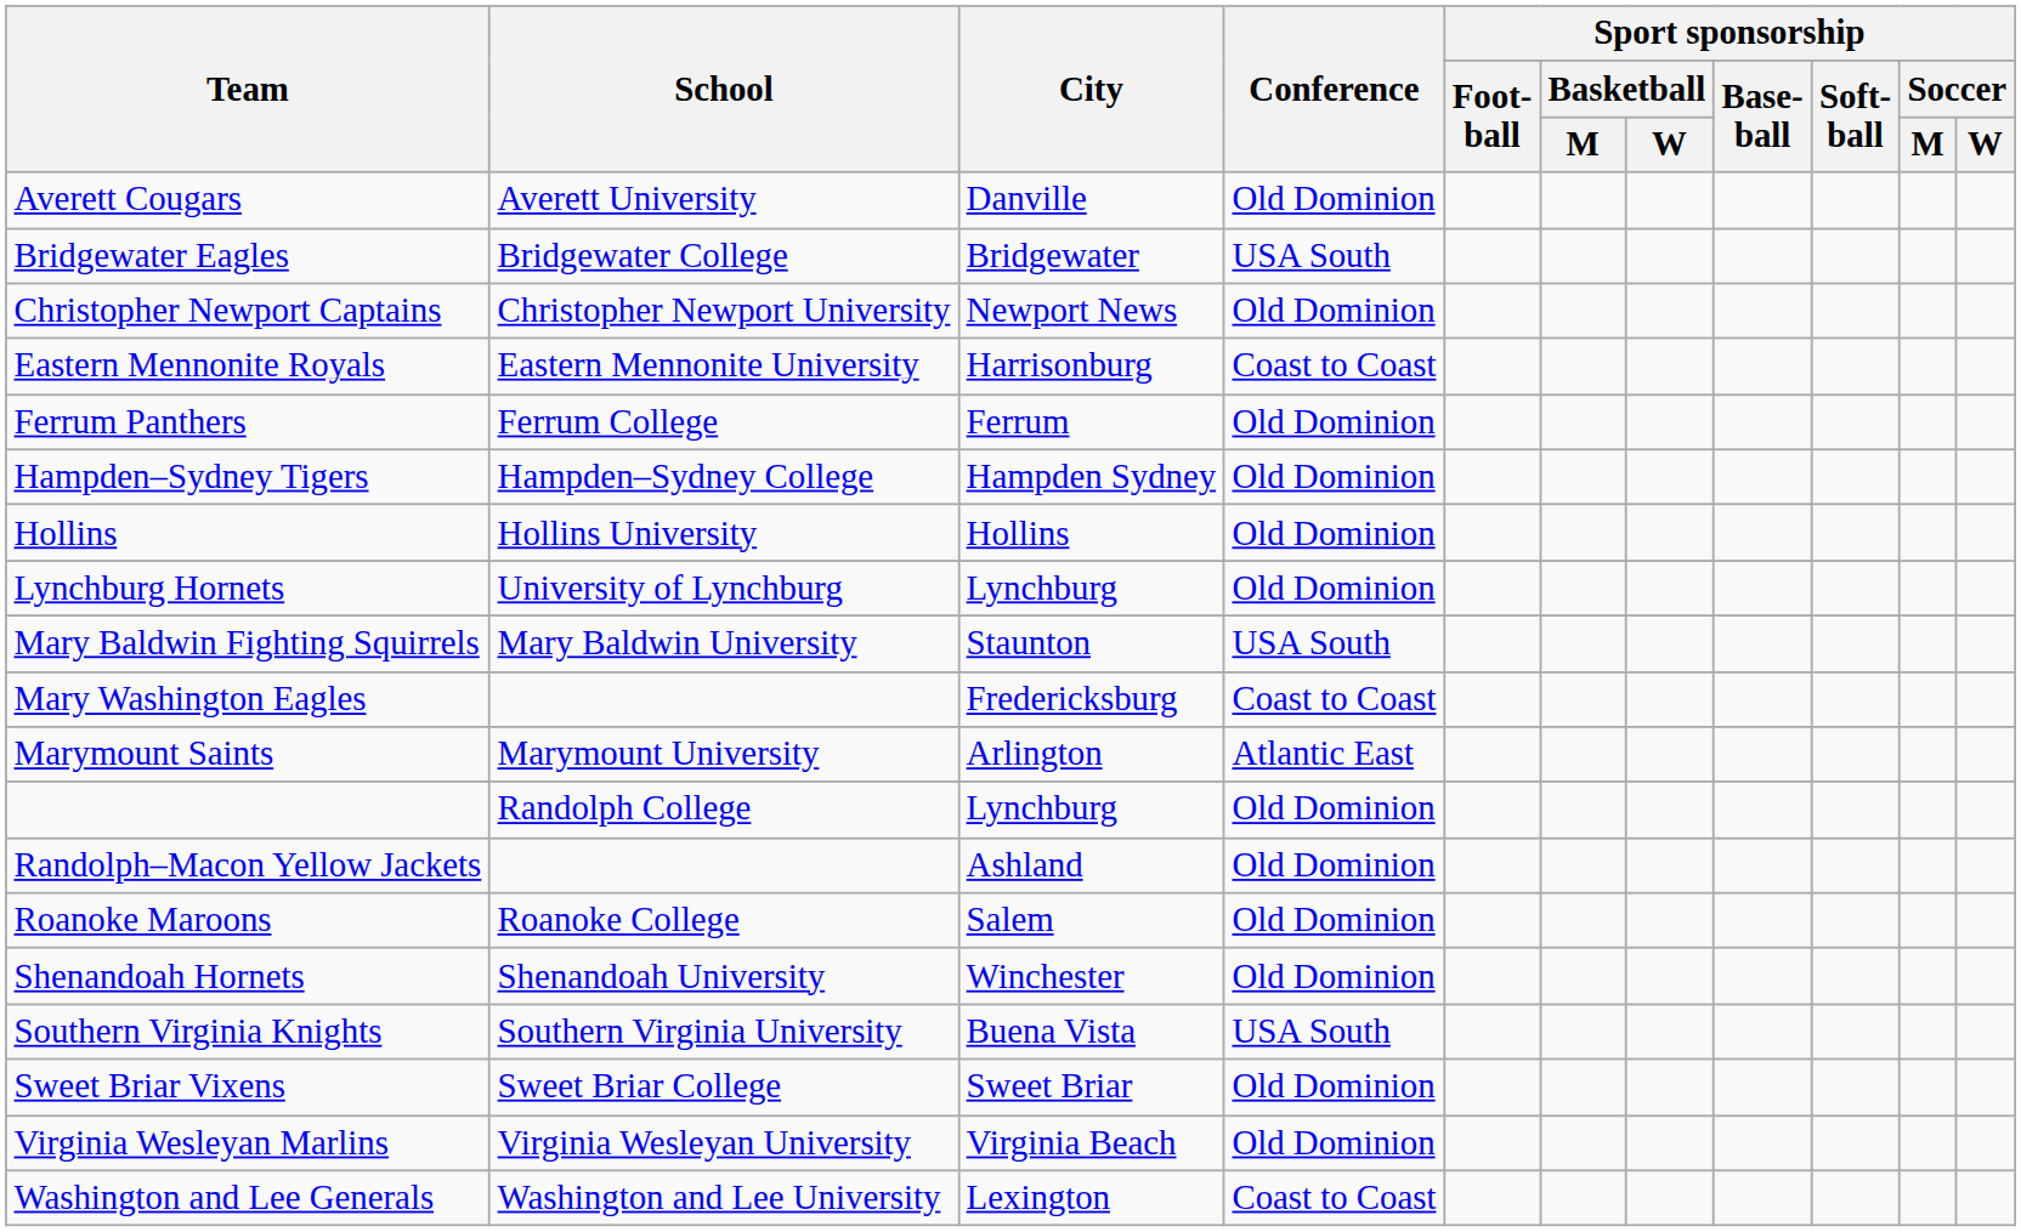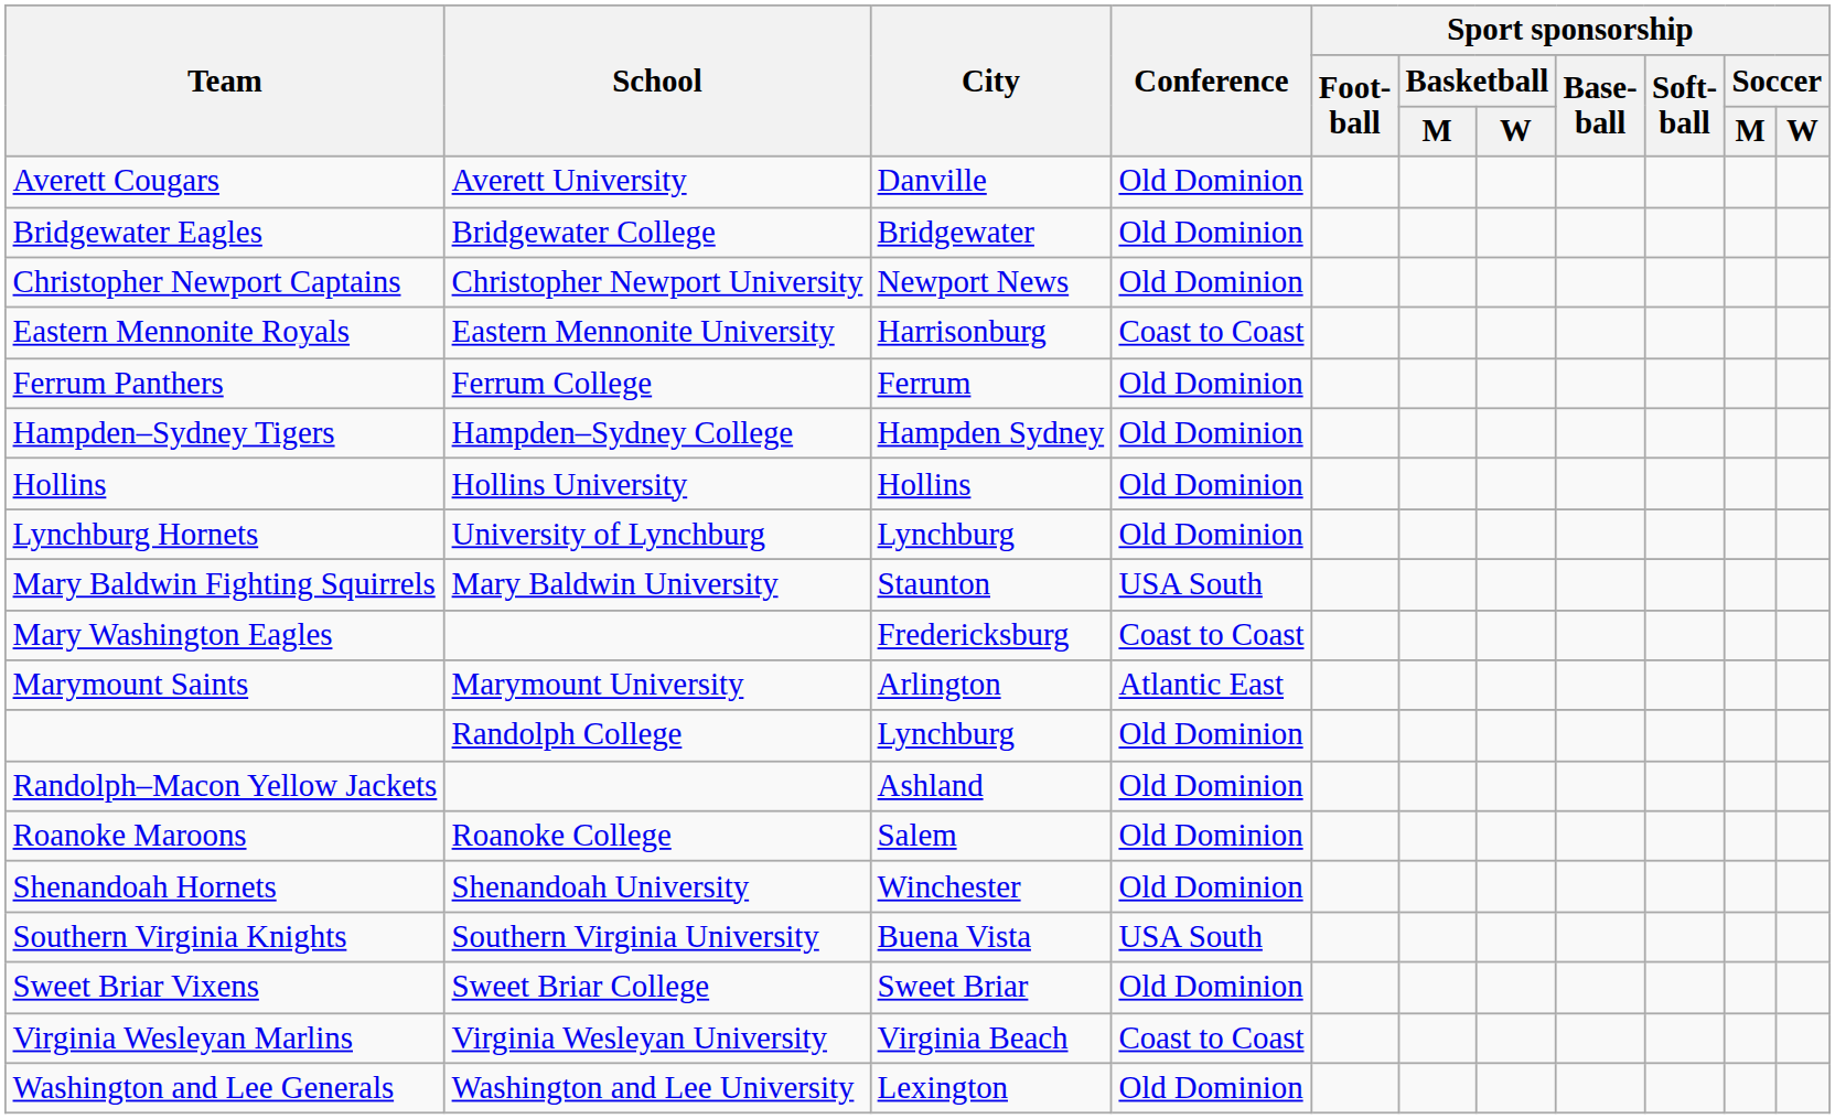Bridgewater Eagles | Conference: USA South -> Old Dominion
Virginia Wesleyan Marlins | Conference: Old Dominion -> Coast to Coast
Washington and Lee Generals | Conference: Coast to Coast -> Old Dominion
